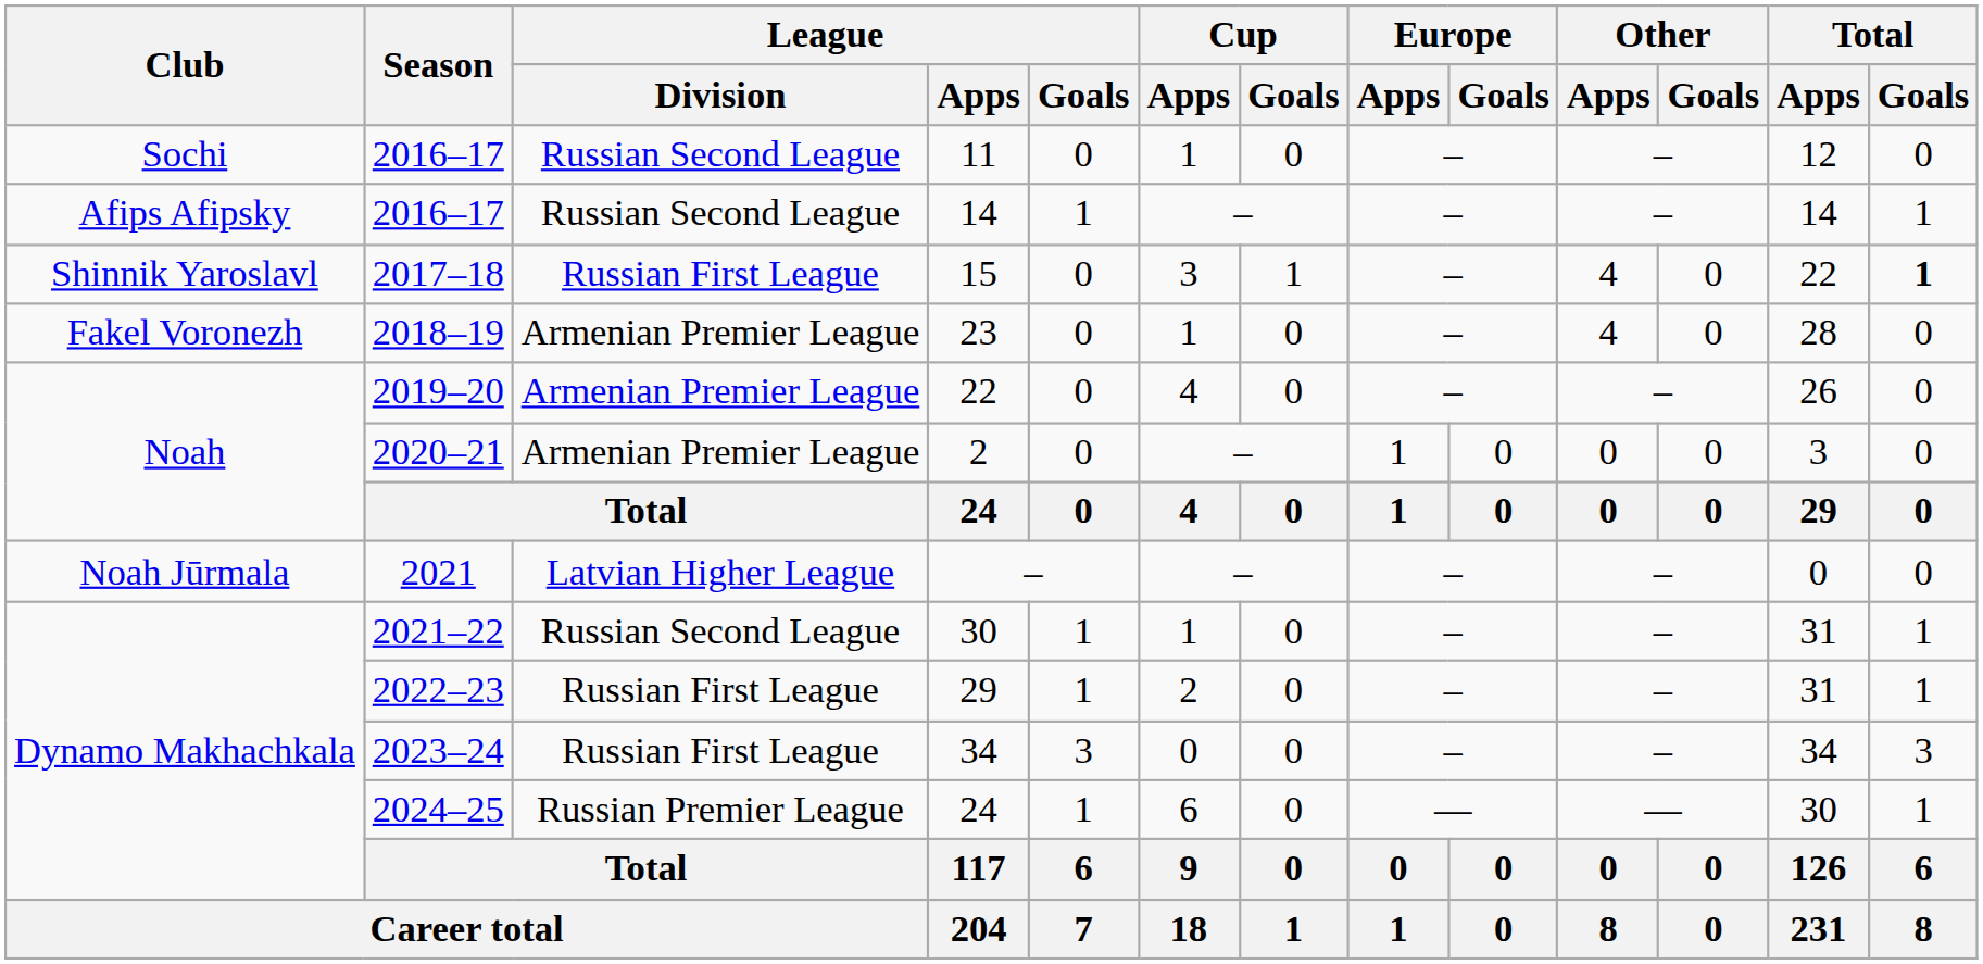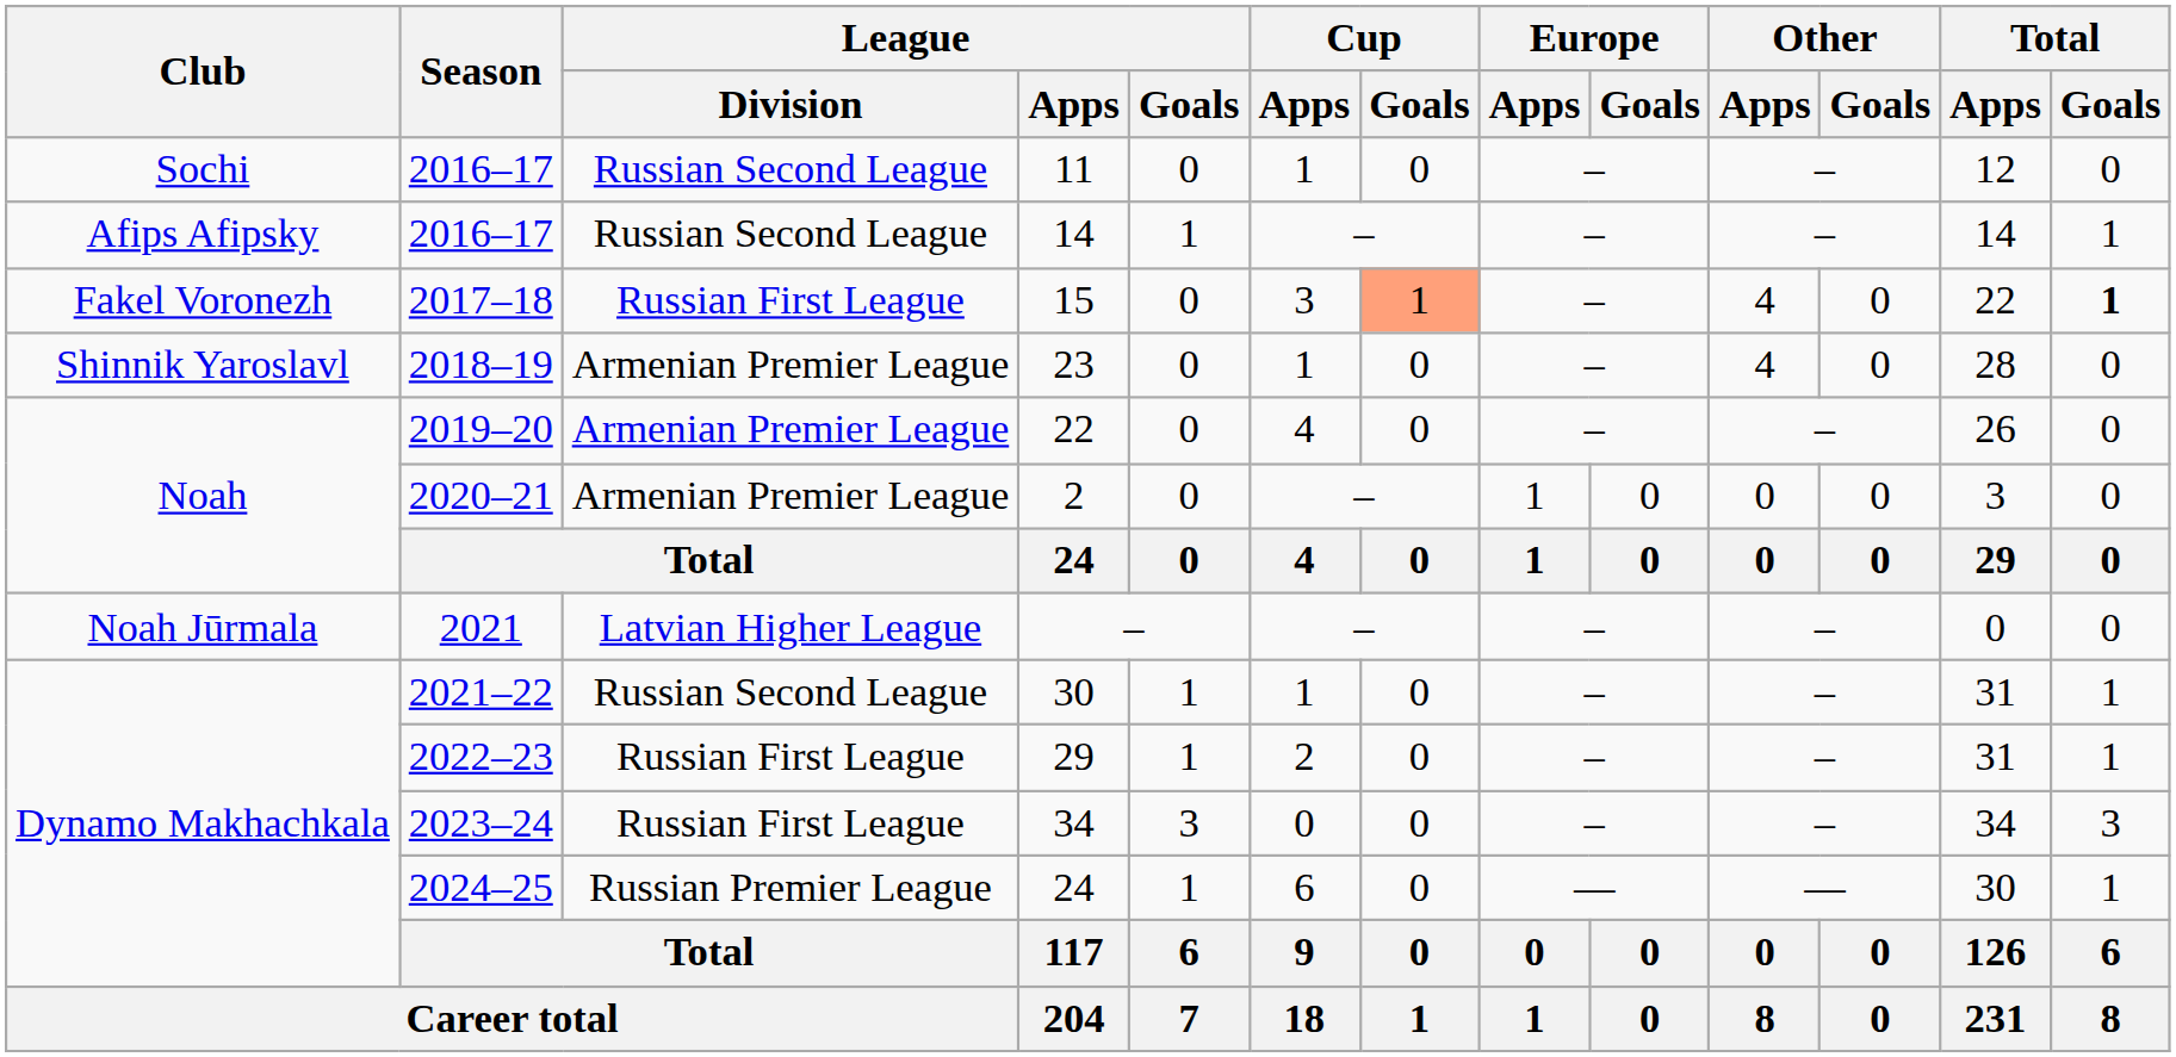15 | Club: Shinnik Yaroslavl -> Fakel Voronezh
15 | Cup / Goals: no background -> lightsalmon background
23 | Club: Fakel Voronezh -> Shinnik Yaroslavl
